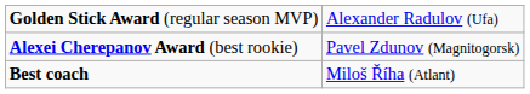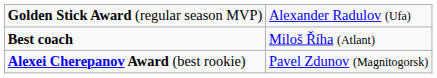rows swapped: Best coach <-> Alexei Cherepanov Award (best rookie)
